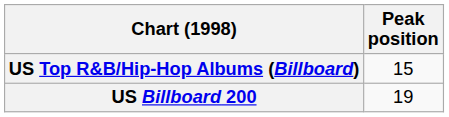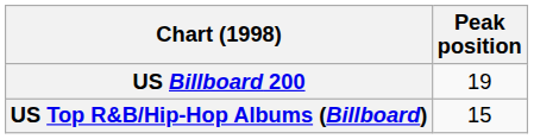rows swapped: US Billboard 200 <-> US Top R&B/Hip-Hop Albums (Billboard)
